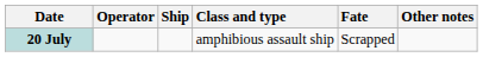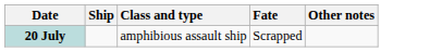- column: Operator
